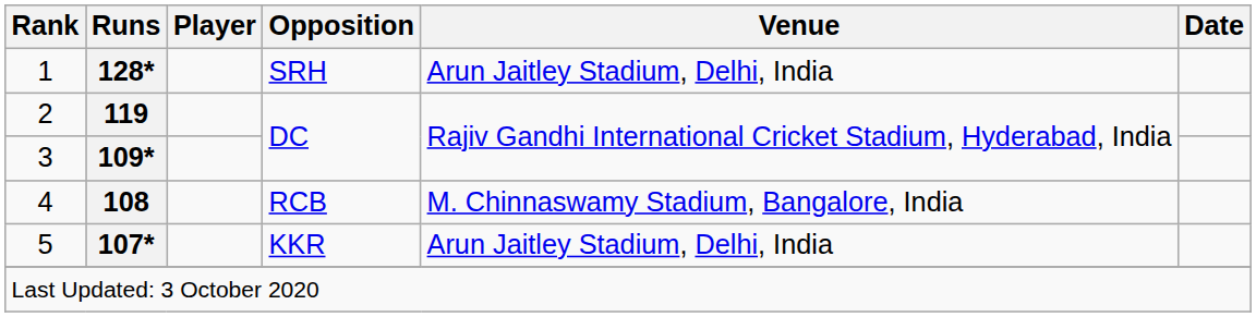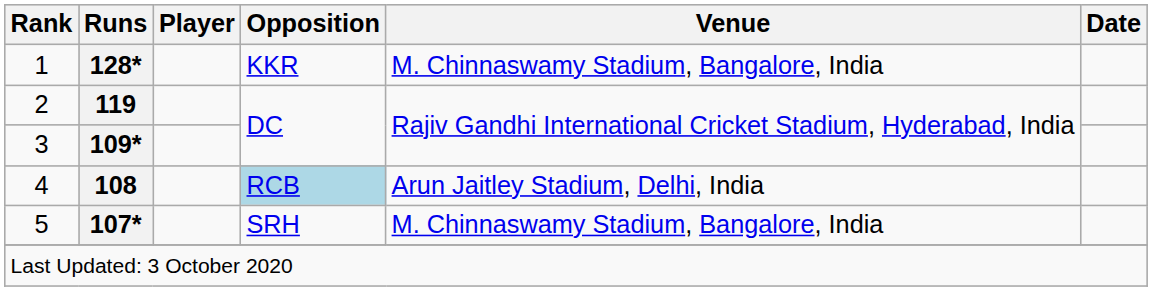1 | Opposition: SRH -> KKR
1 | Venue: Arun Jaitley Stadium, Delhi, India -> M. Chinnaswamy Stadium, Bangalore, India
4 | Opposition: no background -> lightblue background
4 | Venue: M. Chinnaswamy Stadium, Bangalore, India -> Arun Jaitley Stadium, Delhi, India
5 | Opposition: KKR -> SRH
5 | Venue: Arun Jaitley Stadium, Delhi, India -> M. Chinnaswamy Stadium, Bangalore, India
